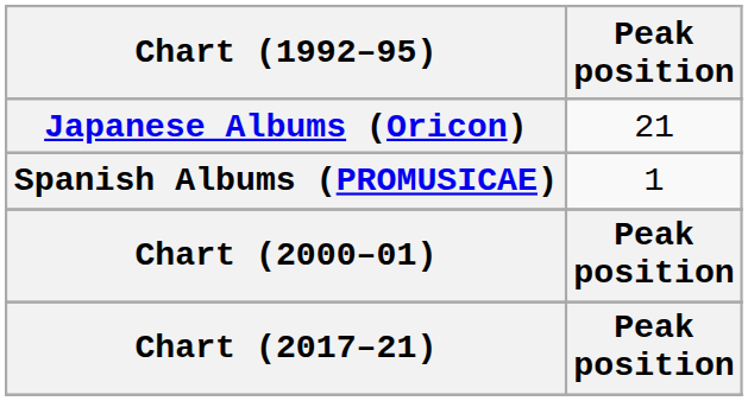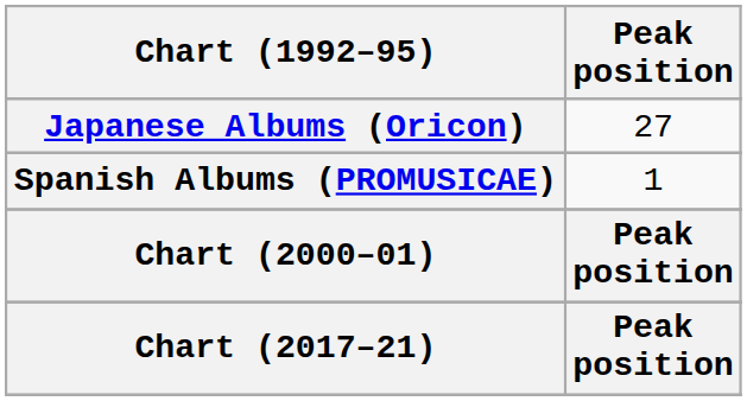Japanese Albums (Oricon) | Peak position: 21 -> 27
